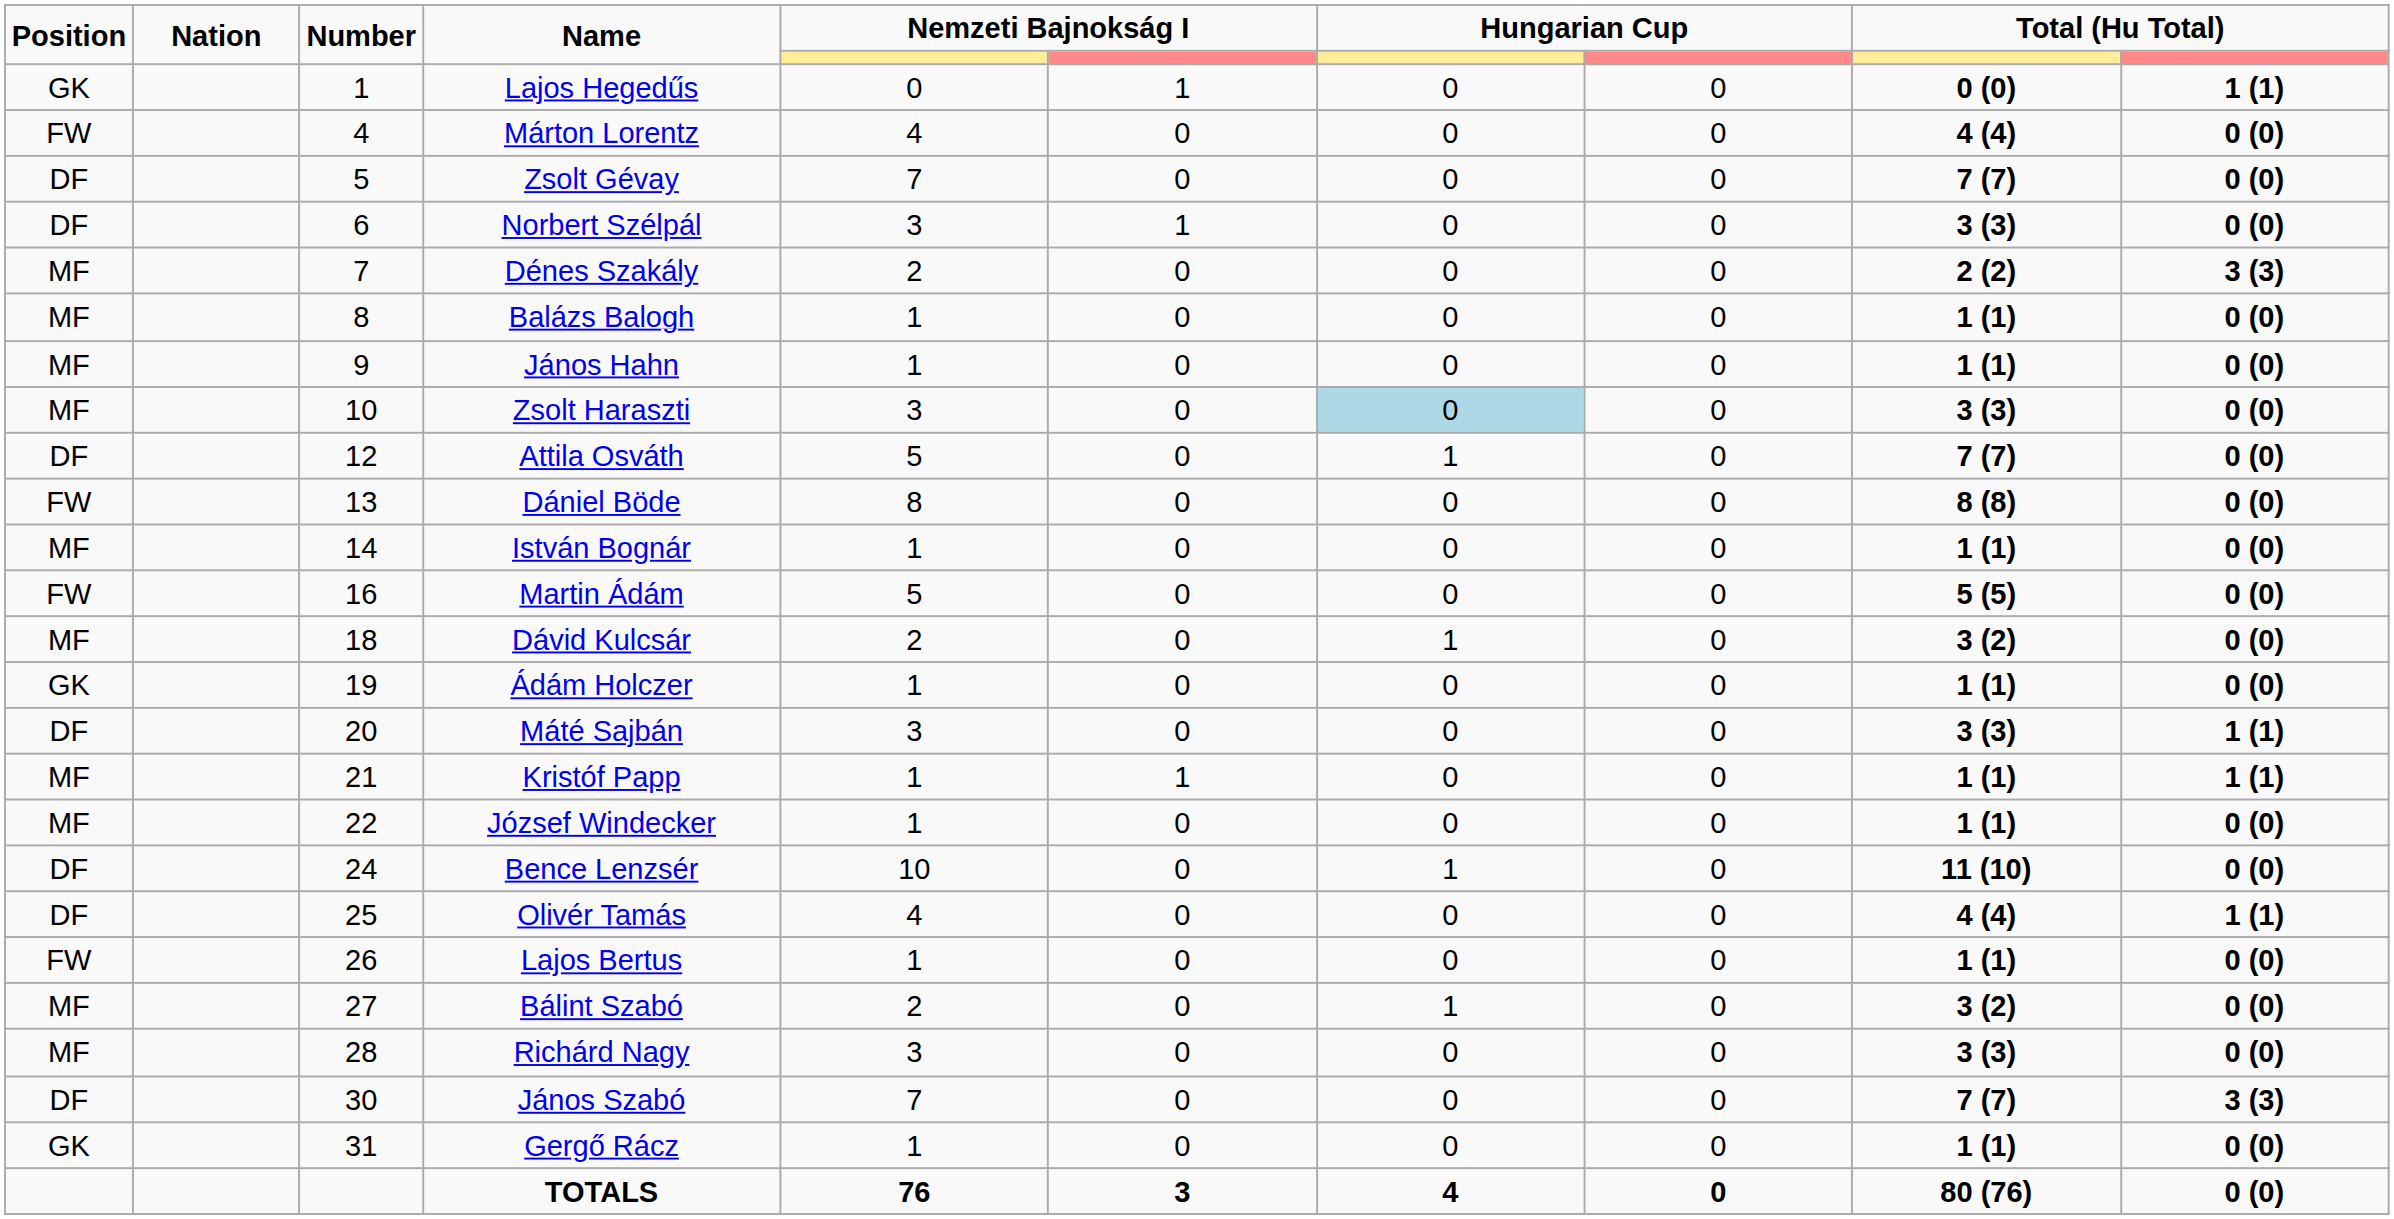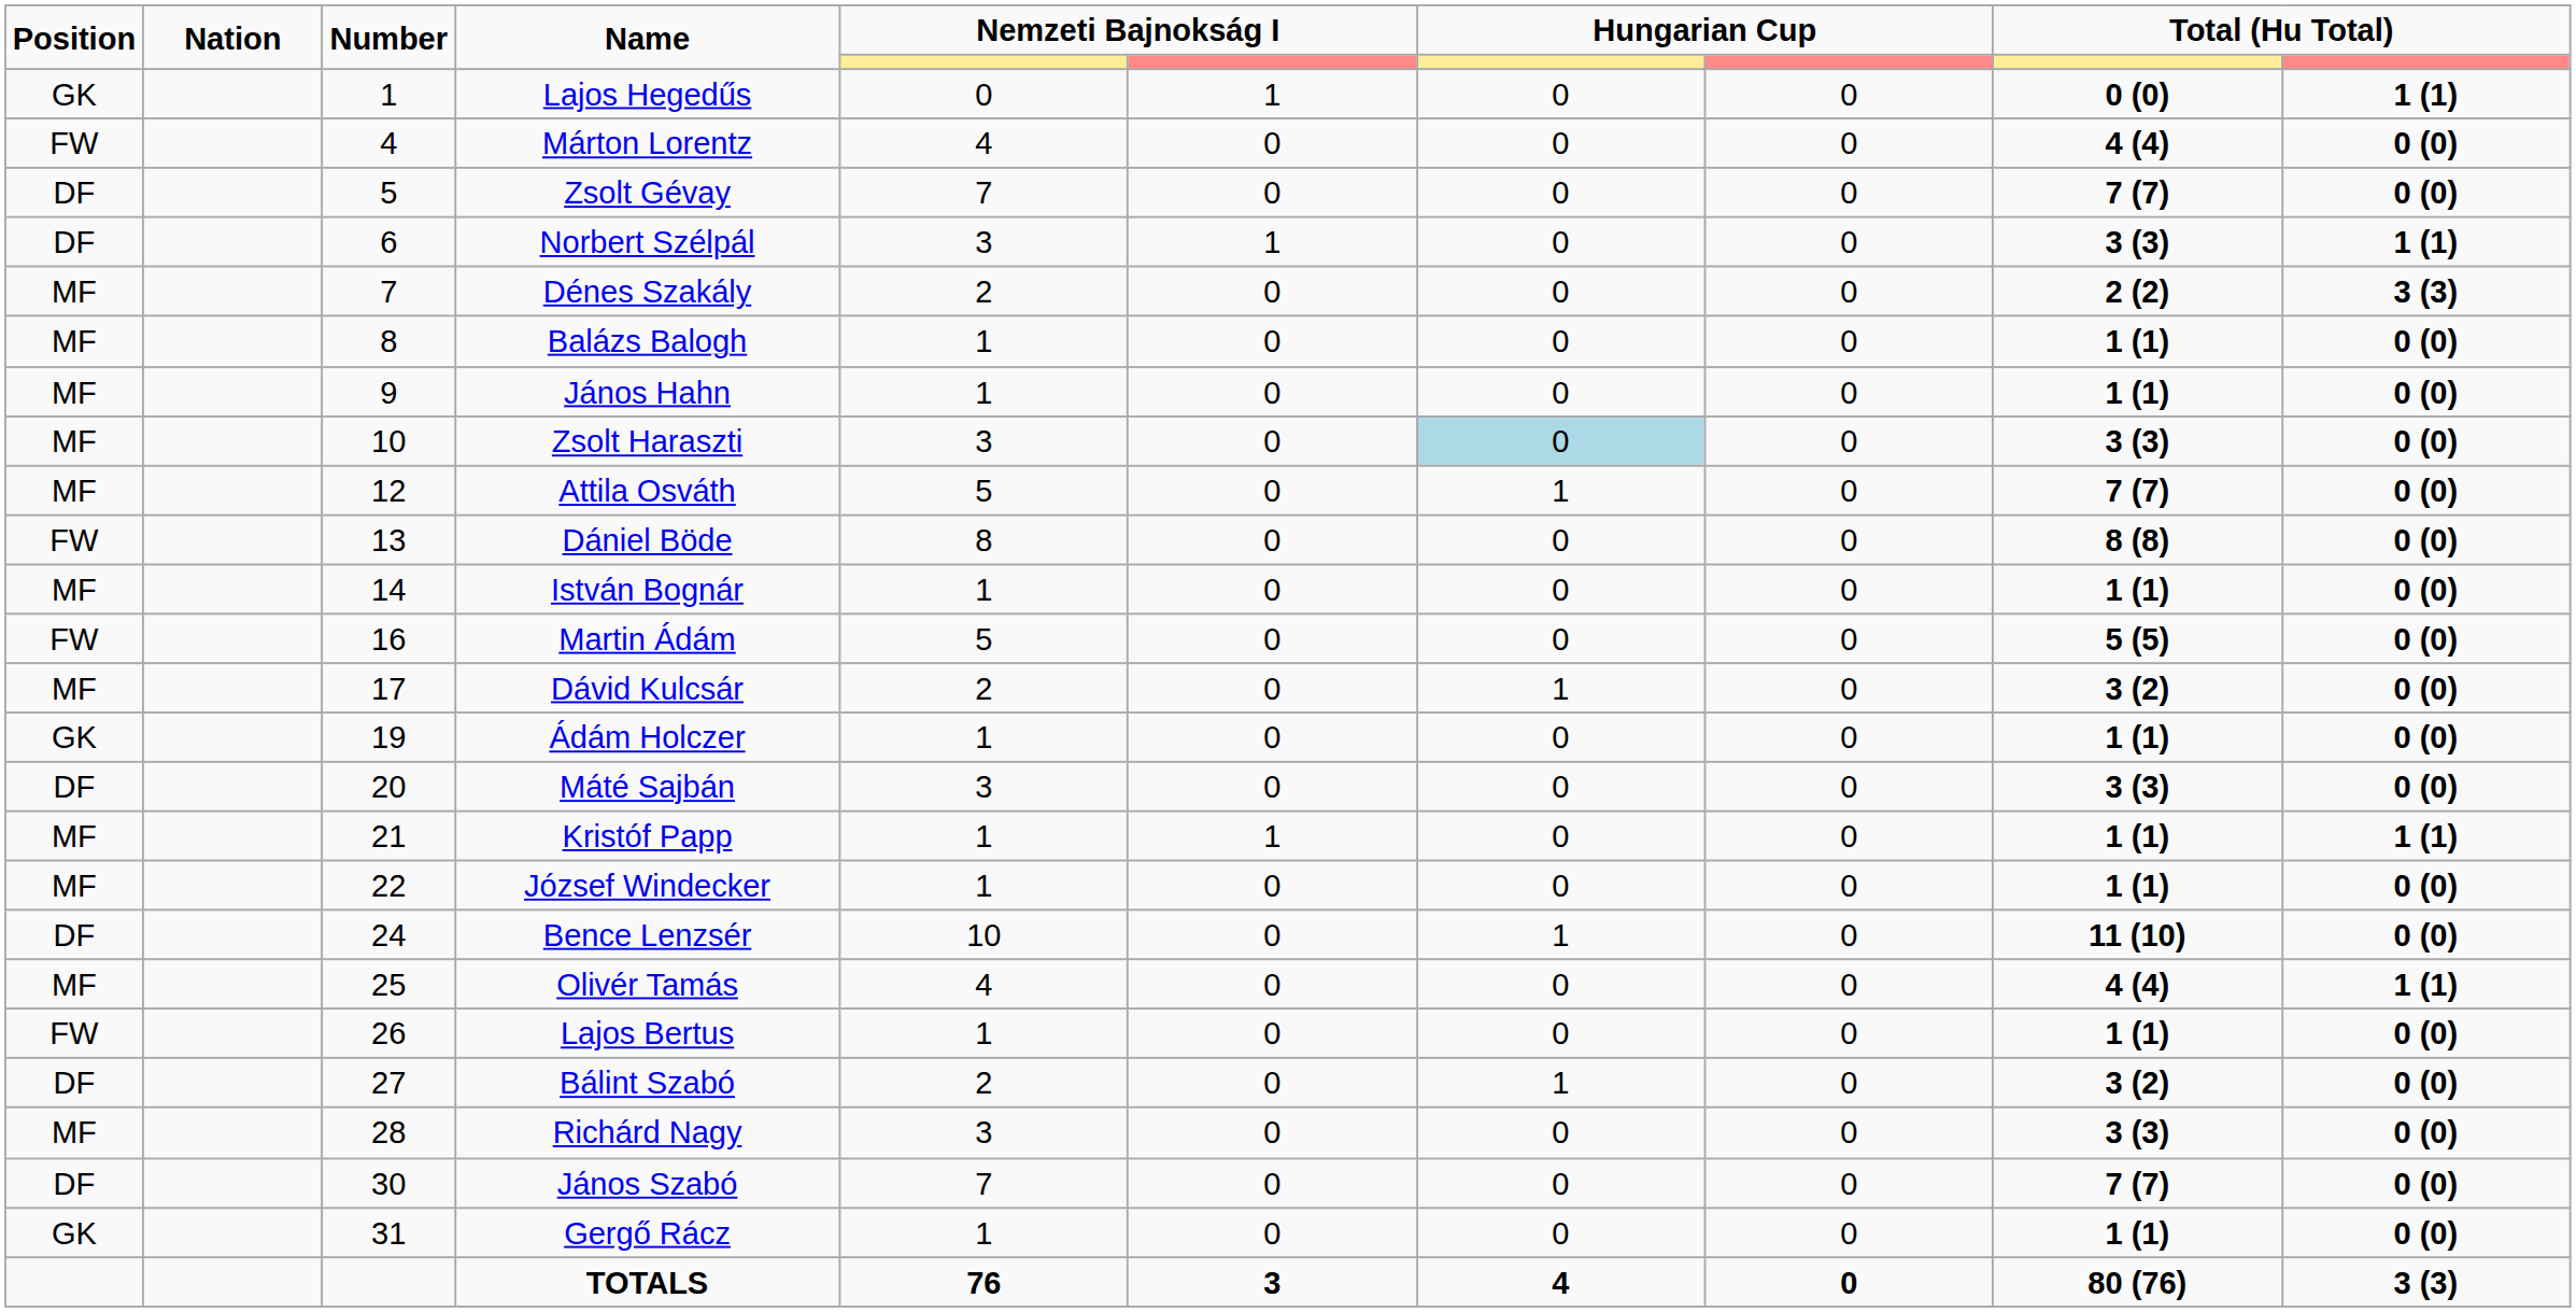Norbert Szélpál | column 10: 0 (0) -> 1 (1)
Attila Osváth | Position: DF -> MF
Dávid Kulcsár | Number: 18 -> 17
Máté Sajbán | column 10: 1 (1) -> 0 (0)
Olivér Tamás | Position: DF -> MF
Bálint Szabó | Position: MF -> DF
János Szabó | column 10: 3 (3) -> 0 (0)
TOTALS | column 10: 0 (0) -> 3 (3)
